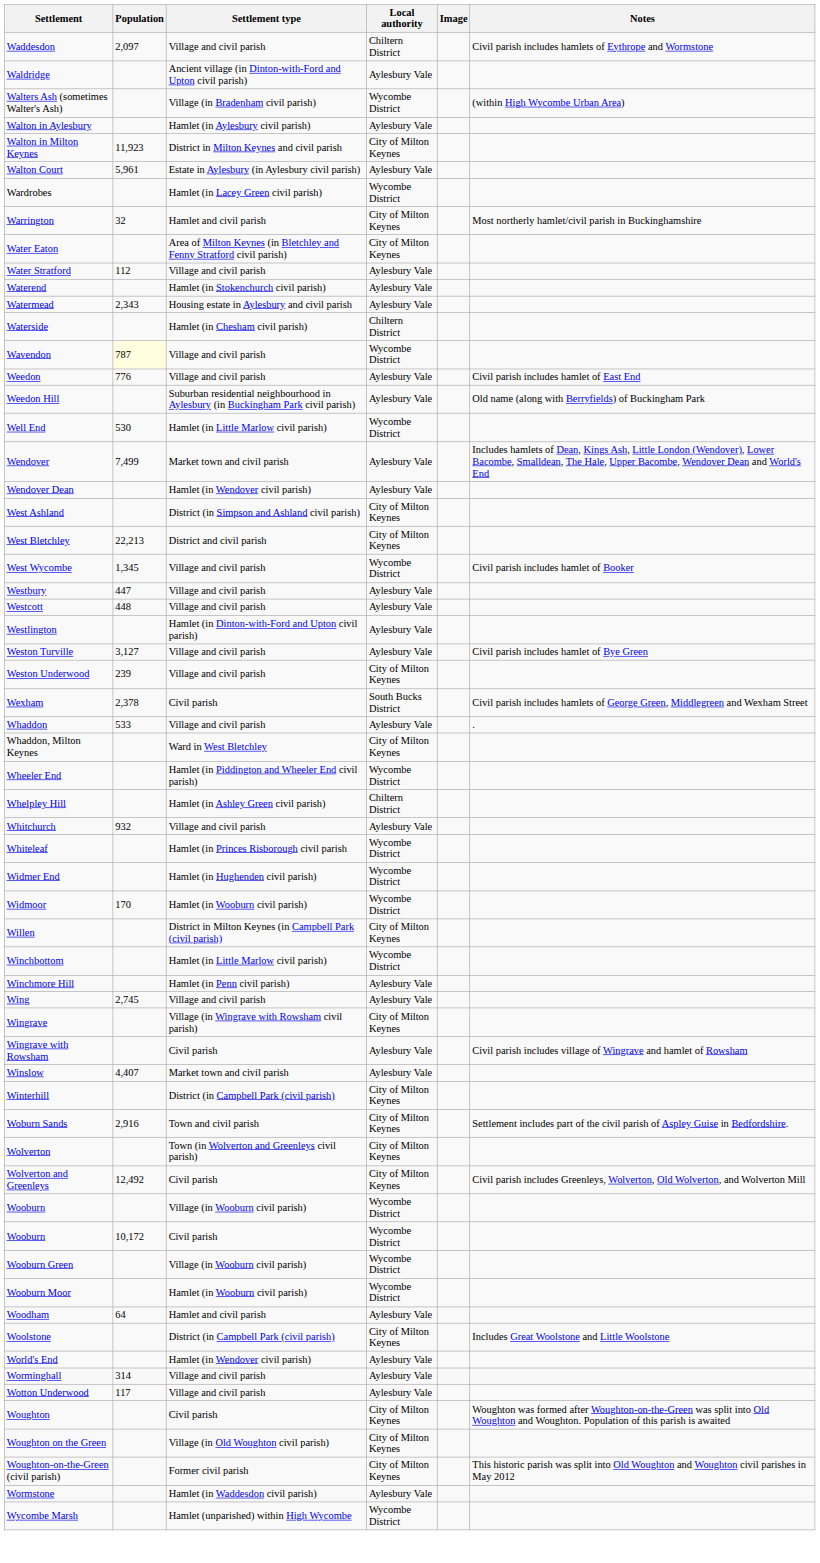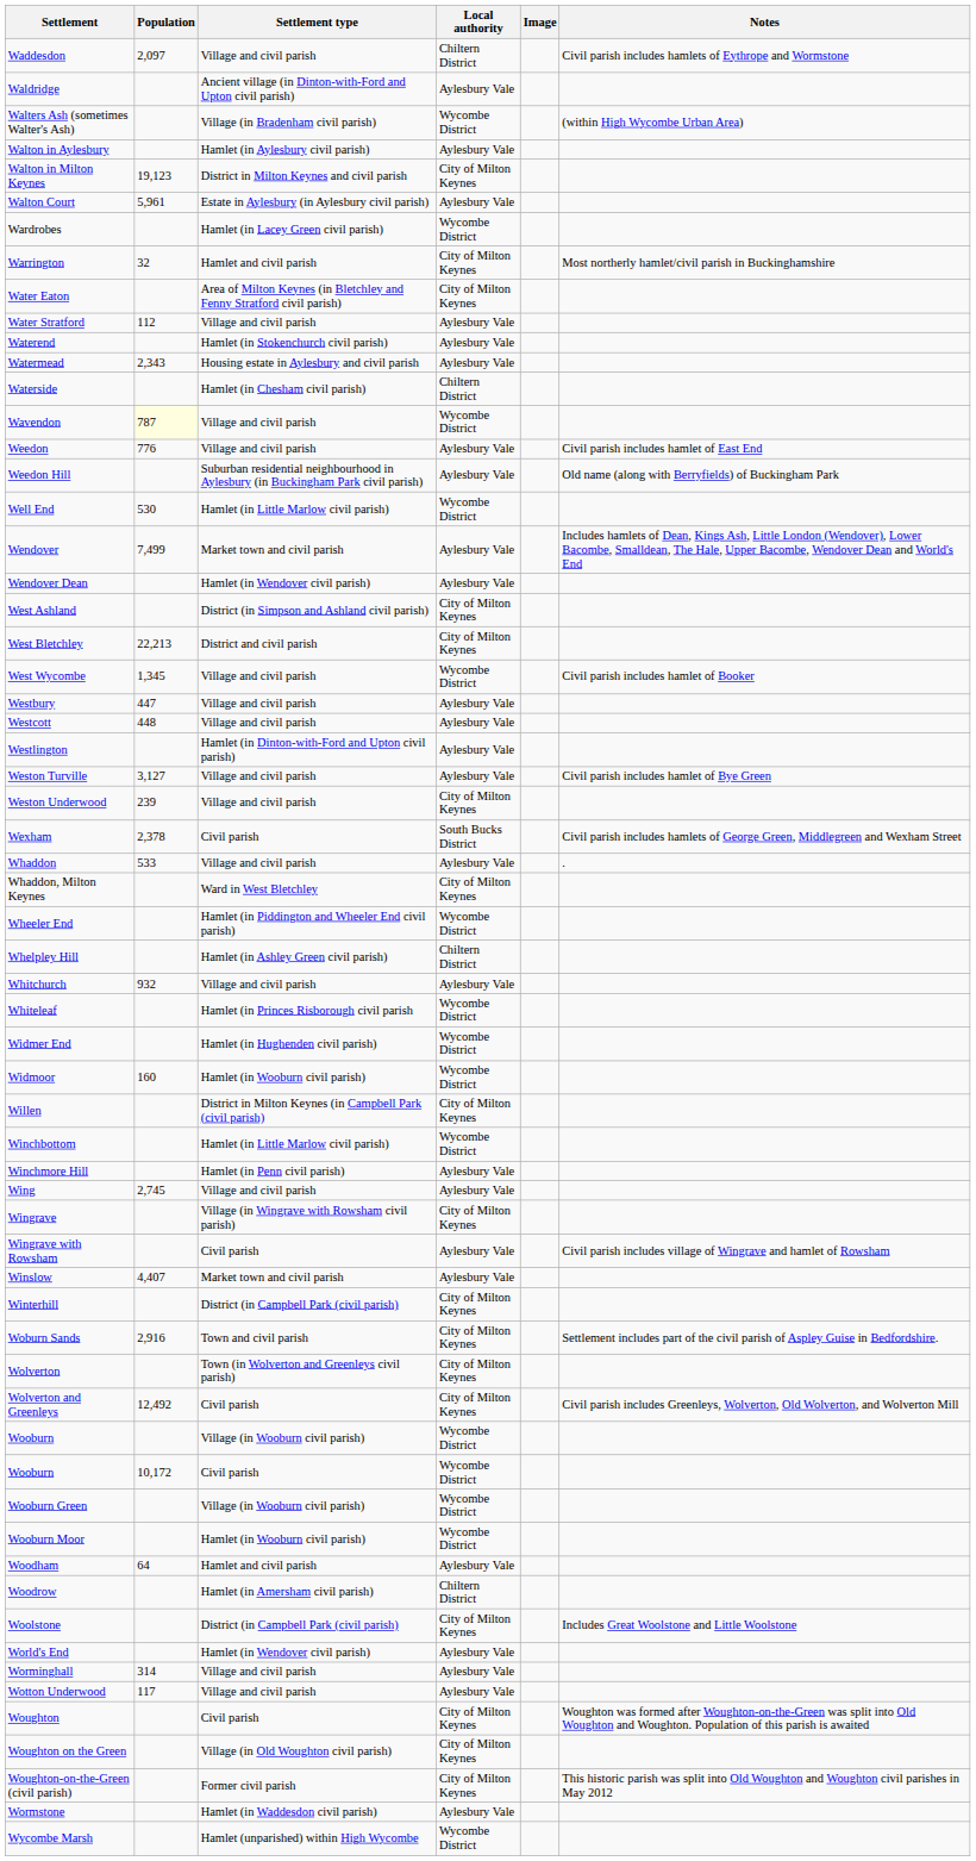Walton in Milton Keynes | Population: 11,923 -> 19,123
Widmoor | Population: 170 -> 160
+ row: Woodrow | Hamlet (in Amersham civil parish) | Chiltern District
